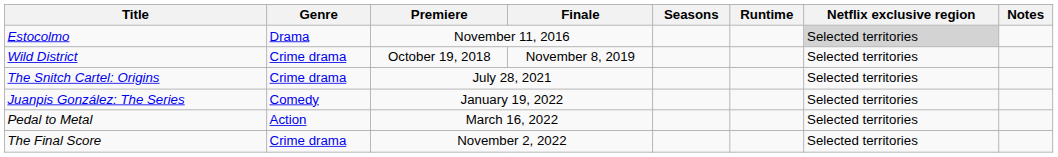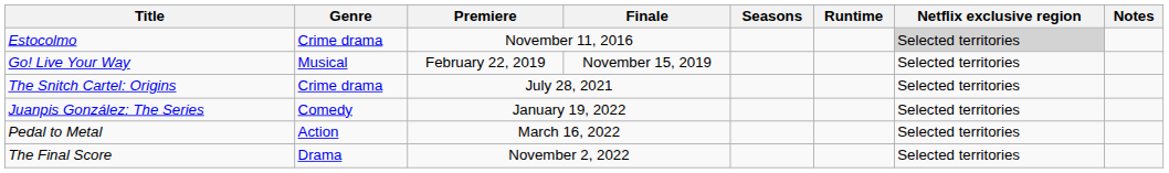Estocolmo | Genre: Drama -> Crime drama
- row: Wild District | Crime drama | October 19, 2018 | November 8, 2019 | Selected territories
+ row: Go! Live Your Way | Musical | February 22, 2019 | November 15, 2019 | Selected territories
The Final Score | Genre: Crime drama -> Drama
